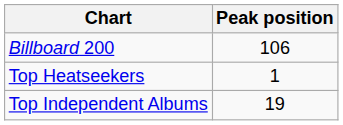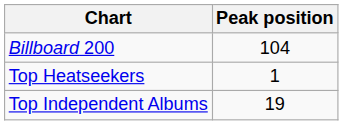Billboard 200 | Peak position: 106 -> 104
